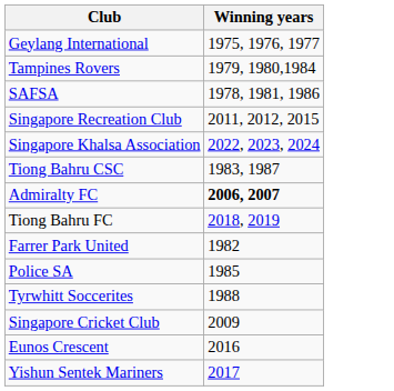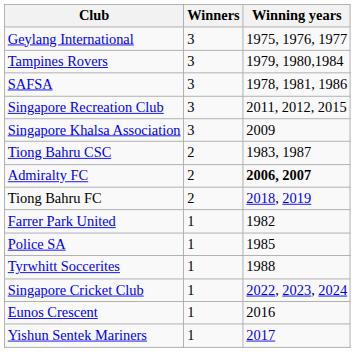+ column: Winners | 3 | 3 | 3 | 3 | 3 | 2 | 2 | 2 | 1 | 1 | 1 | 1 | 1 | 1
Singapore Khalsa Association | Winning years: 2022, 2023, 2024 -> 2009
Singapore Cricket Club | Winning years: 2009 -> 2022, 2023, 2024
